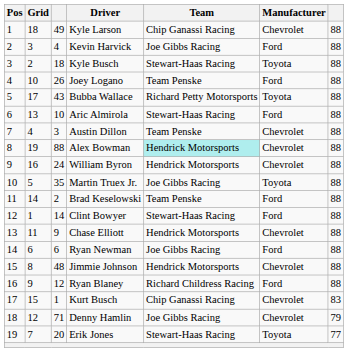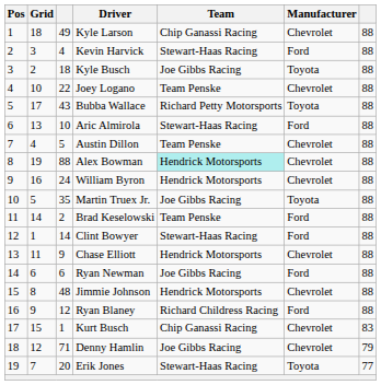Kevin Harvick | Team: Joe Gibbs Racing -> Stewart-Haas Racing
Kyle Busch | Team: Stewart-Haas Racing -> Joe Gibbs Racing
Joey Logano | column 3: 26 -> 22
Joey Logano | Manufacturer: Ford -> Chevrolet
Austin Dillon | column 3: 3 -> 5
